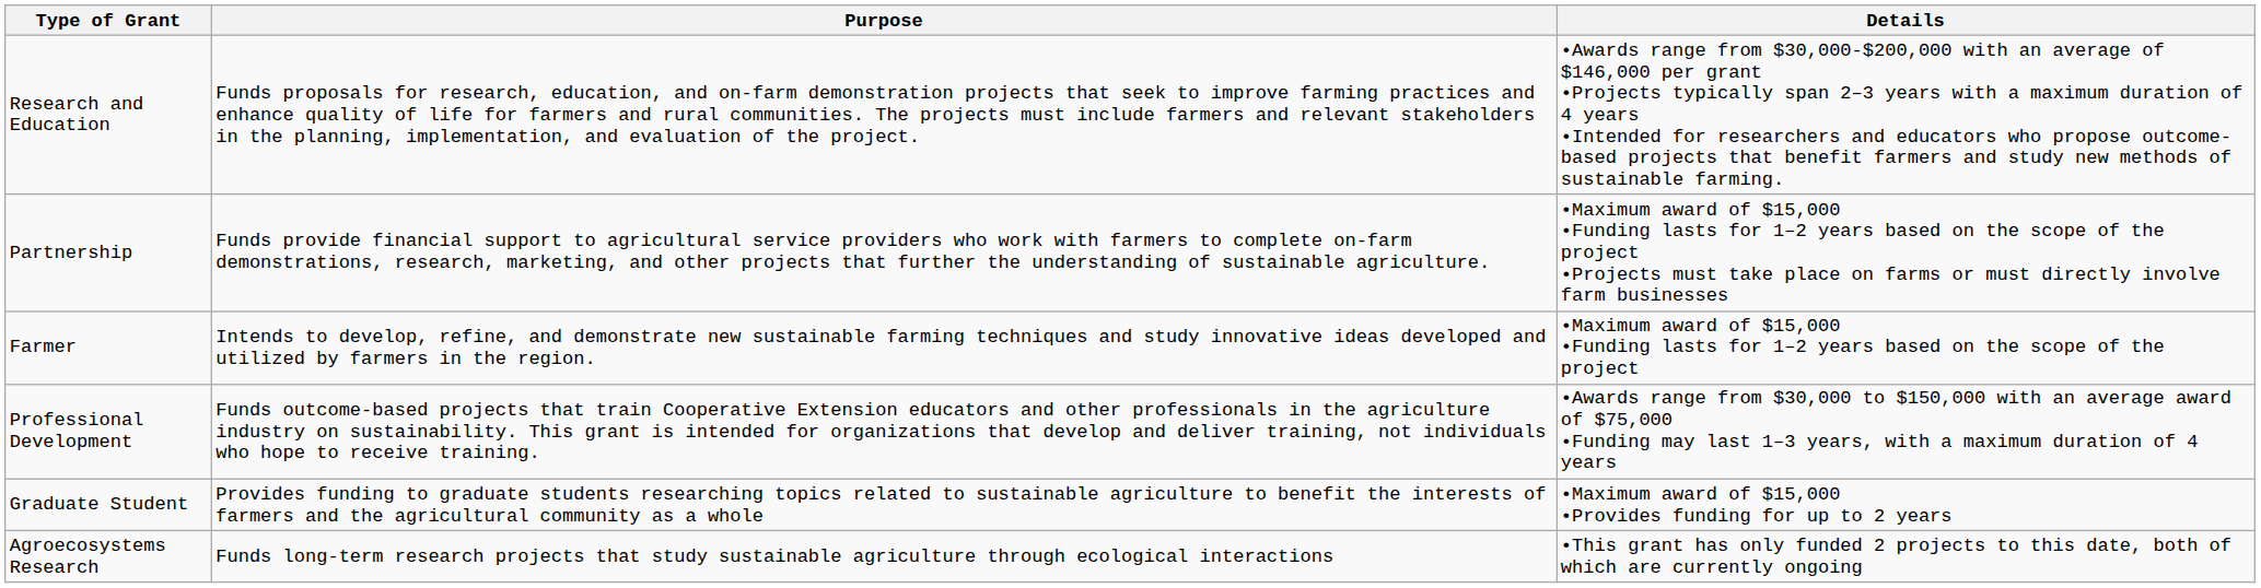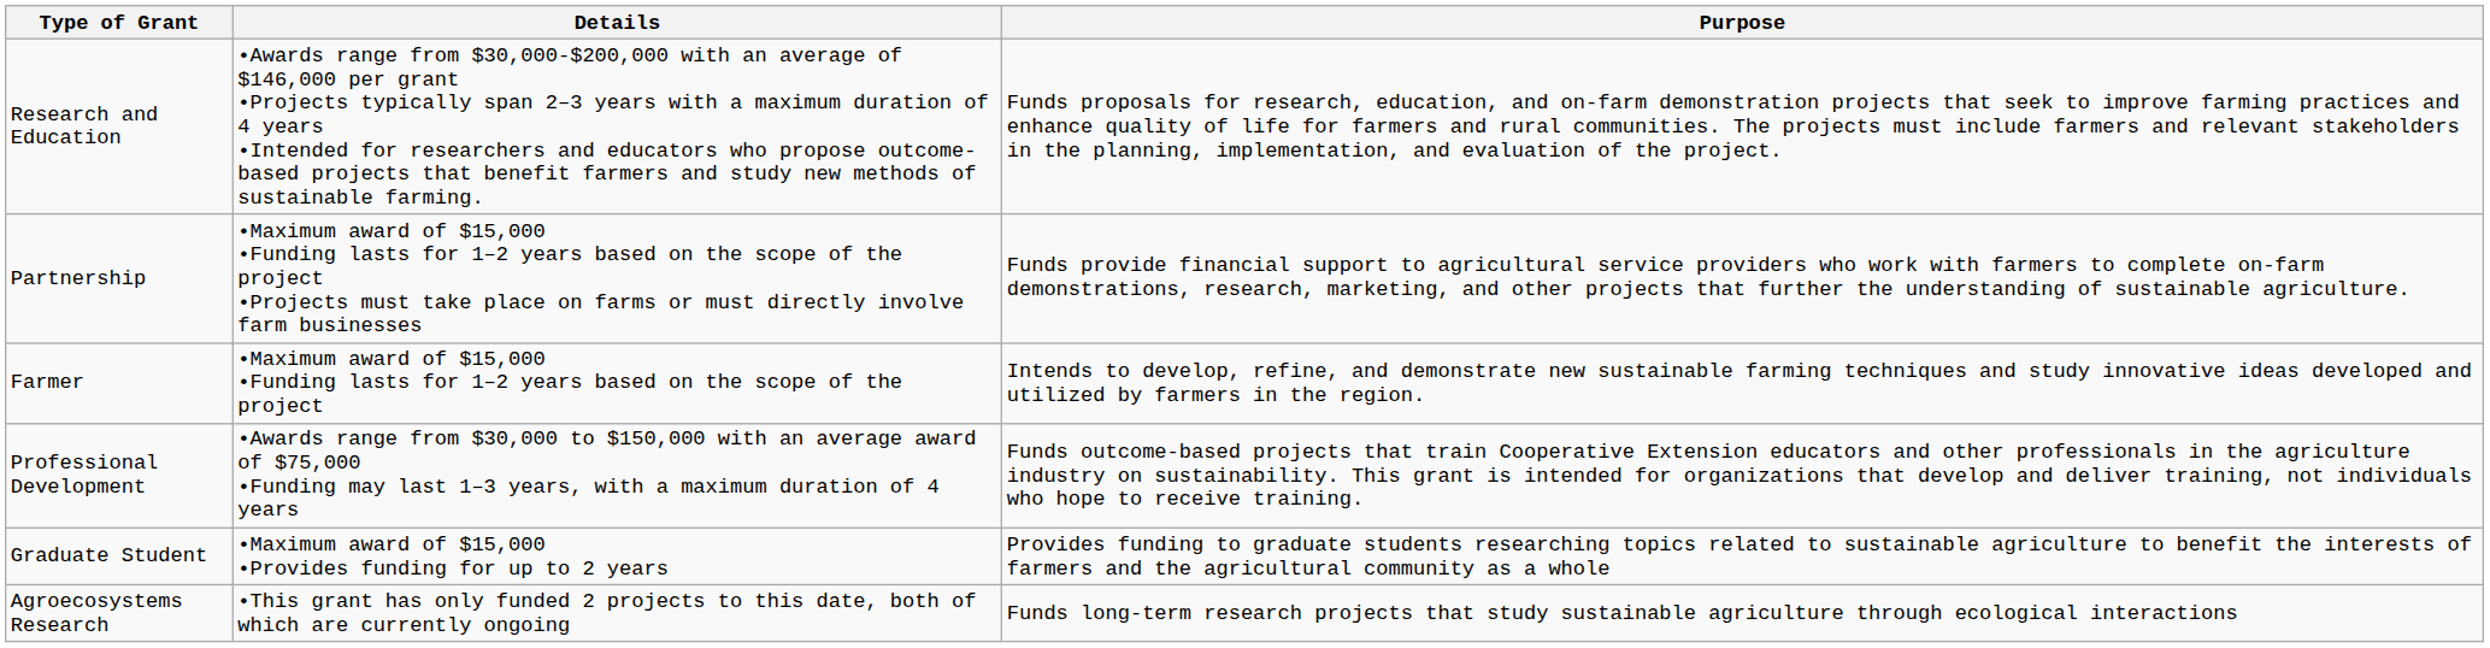columns swapped: Purpose <-> Details
